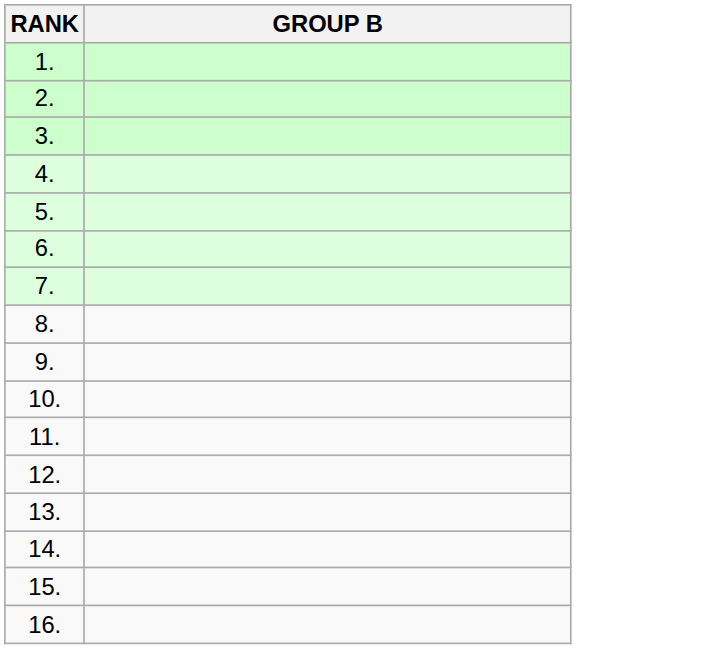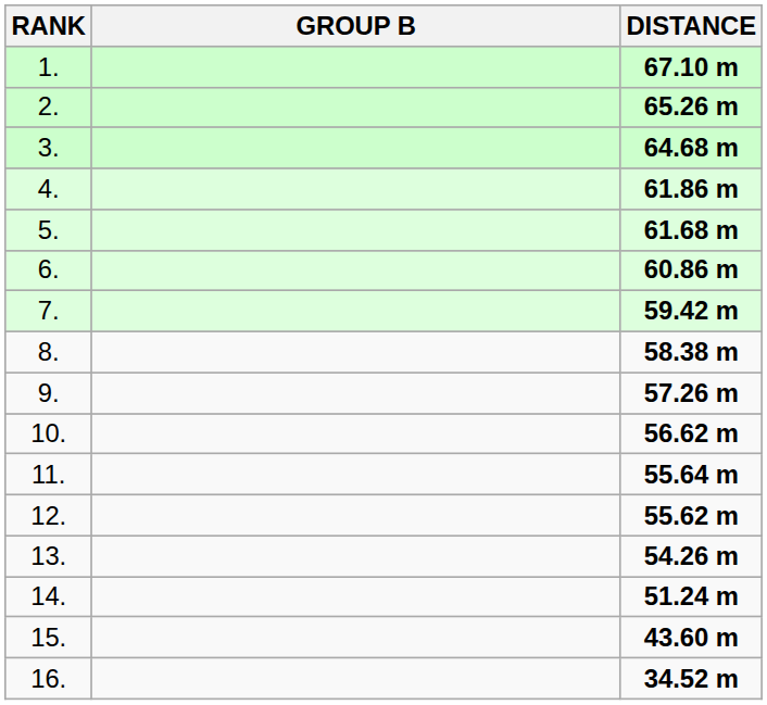+ column: DISTANCE | 67.10 m | 65.26 m | 64.68 m | 61.86 m | 61.68 m | 60.86 m | 59.42 m | 58.38 m | 57.26 m | 56.62 m | 55.64 m | 55.62 m | 54.26 m | 51.24 m | 43.60 m | 34.52 m
